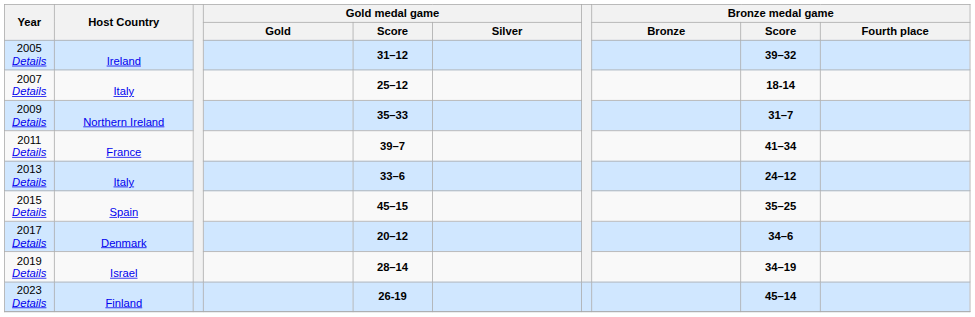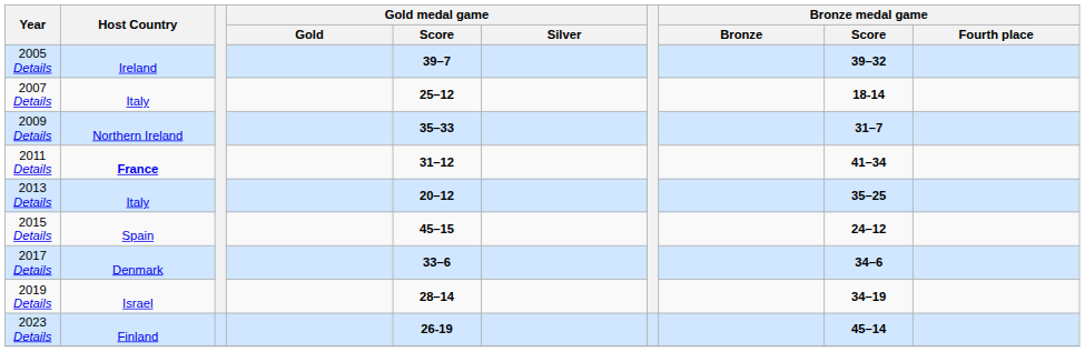2005 Details | Gold medal game / Score: 31–12 -> 39–7
2011 Details | Host Country: normal -> bold
2011 Details | Gold medal game / Score: 39–7 -> 31–12
2013 Details | Gold medal game / Score: 33–6 -> 20–12
2013 Details | Bronze medal game / Score: 24–12 -> 35–25
2015 Details | Bronze medal game / Score: 35–25 -> 24–12
2017 Details | Gold medal game / Score: 20–12 -> 33–6
